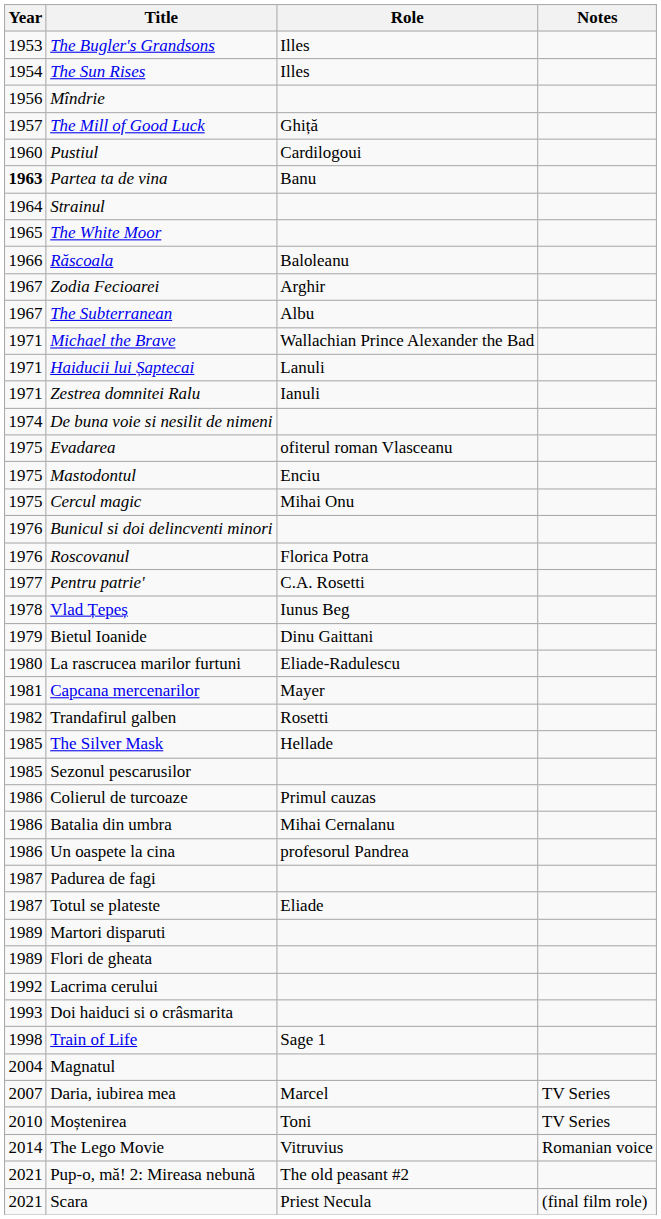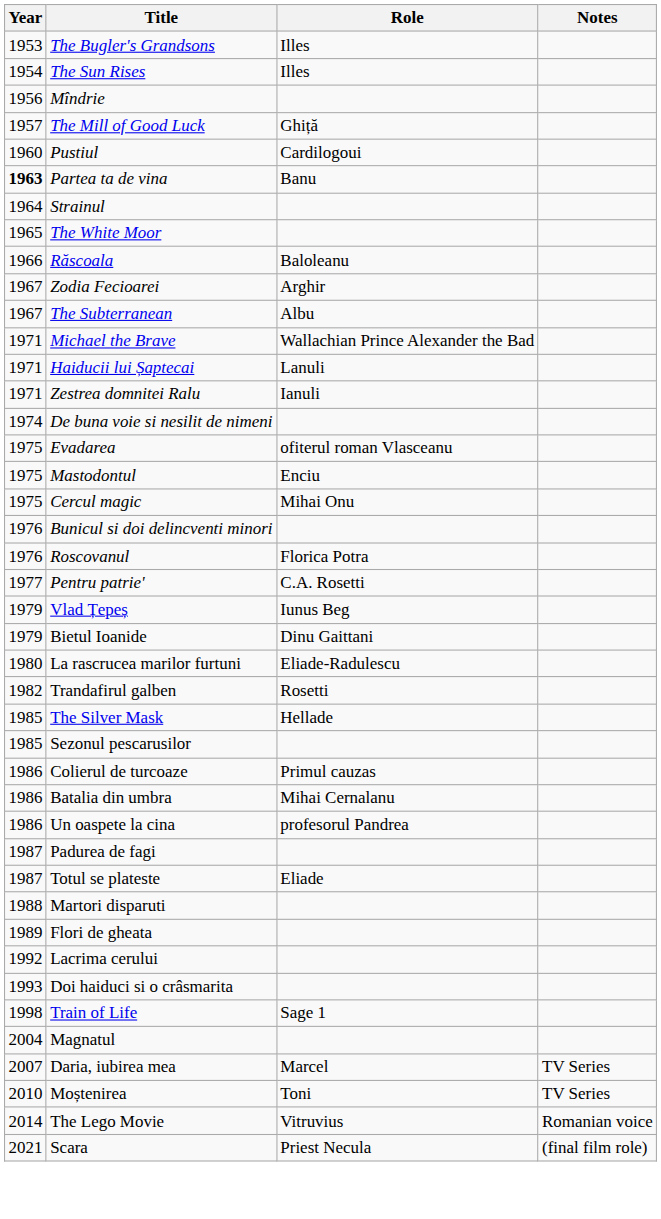Vlad Țepeș | Year: 1978 -> 1979
- row: 1981 | Capcana mercenarilor | Mayer
Martori disparuti | Year: 1989 -> 1988
- row: 2021 | Pup-o, mă! 2: Mireasa nebună | The old peasant #2
